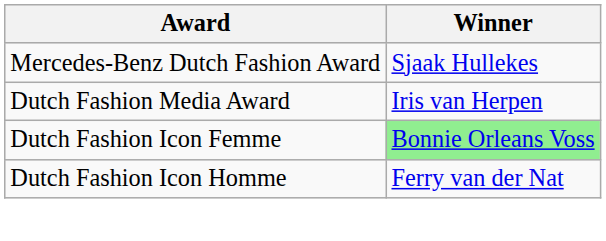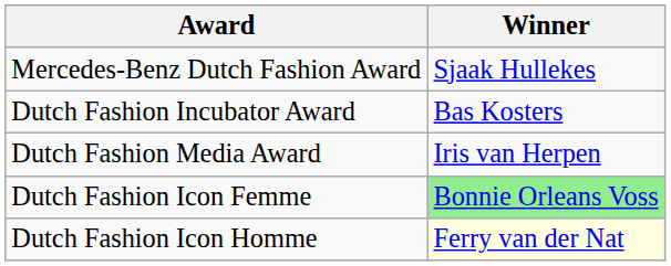+ row: Dutch Fashion Incubator Award | Bas Kosters
Dutch Fashion Icon Homme | Winner: no background -> lightyellow background
